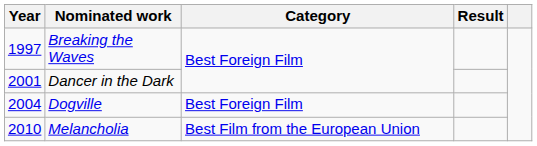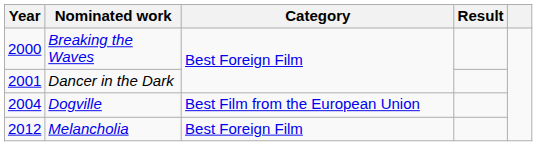Breaking the Waves | Year: 1997 -> 2000
Dogville | Category: Best Foreign Film -> Best Film from the European Union
Melancholia | Year: 2010 -> 2012
Melancholia | Category: Best Film from the European Union -> Best Foreign Film
